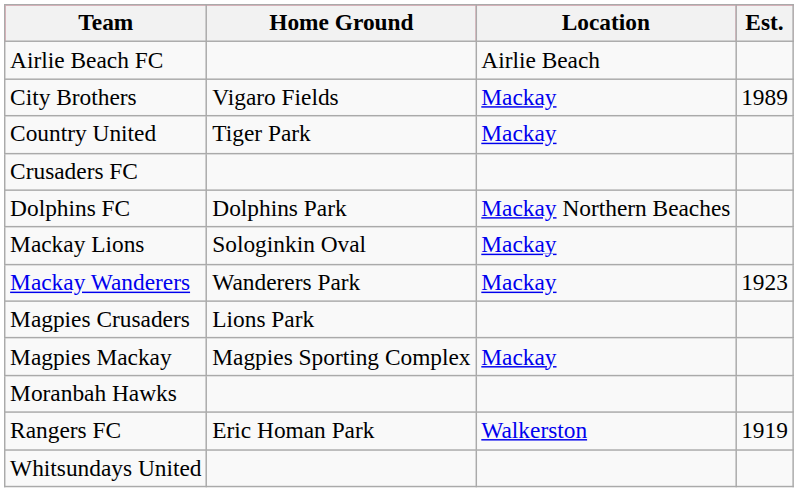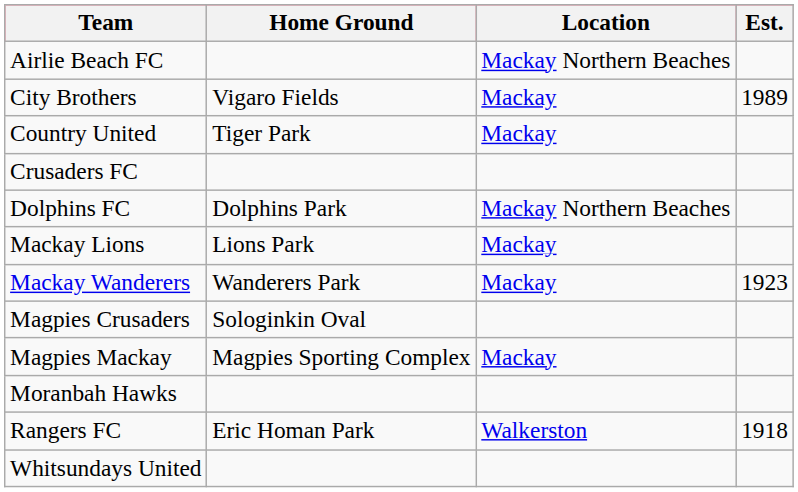Airlie Beach FC | Location: Airlie Beach -> Mackay Northern Beaches
Mackay Lions | Home Ground: Sologinkin Oval -> Lions Park
Magpies Crusaders | Home Ground: Lions Park -> Sologinkin Oval
Rangers FC | Est.: 1919 -> 1918
